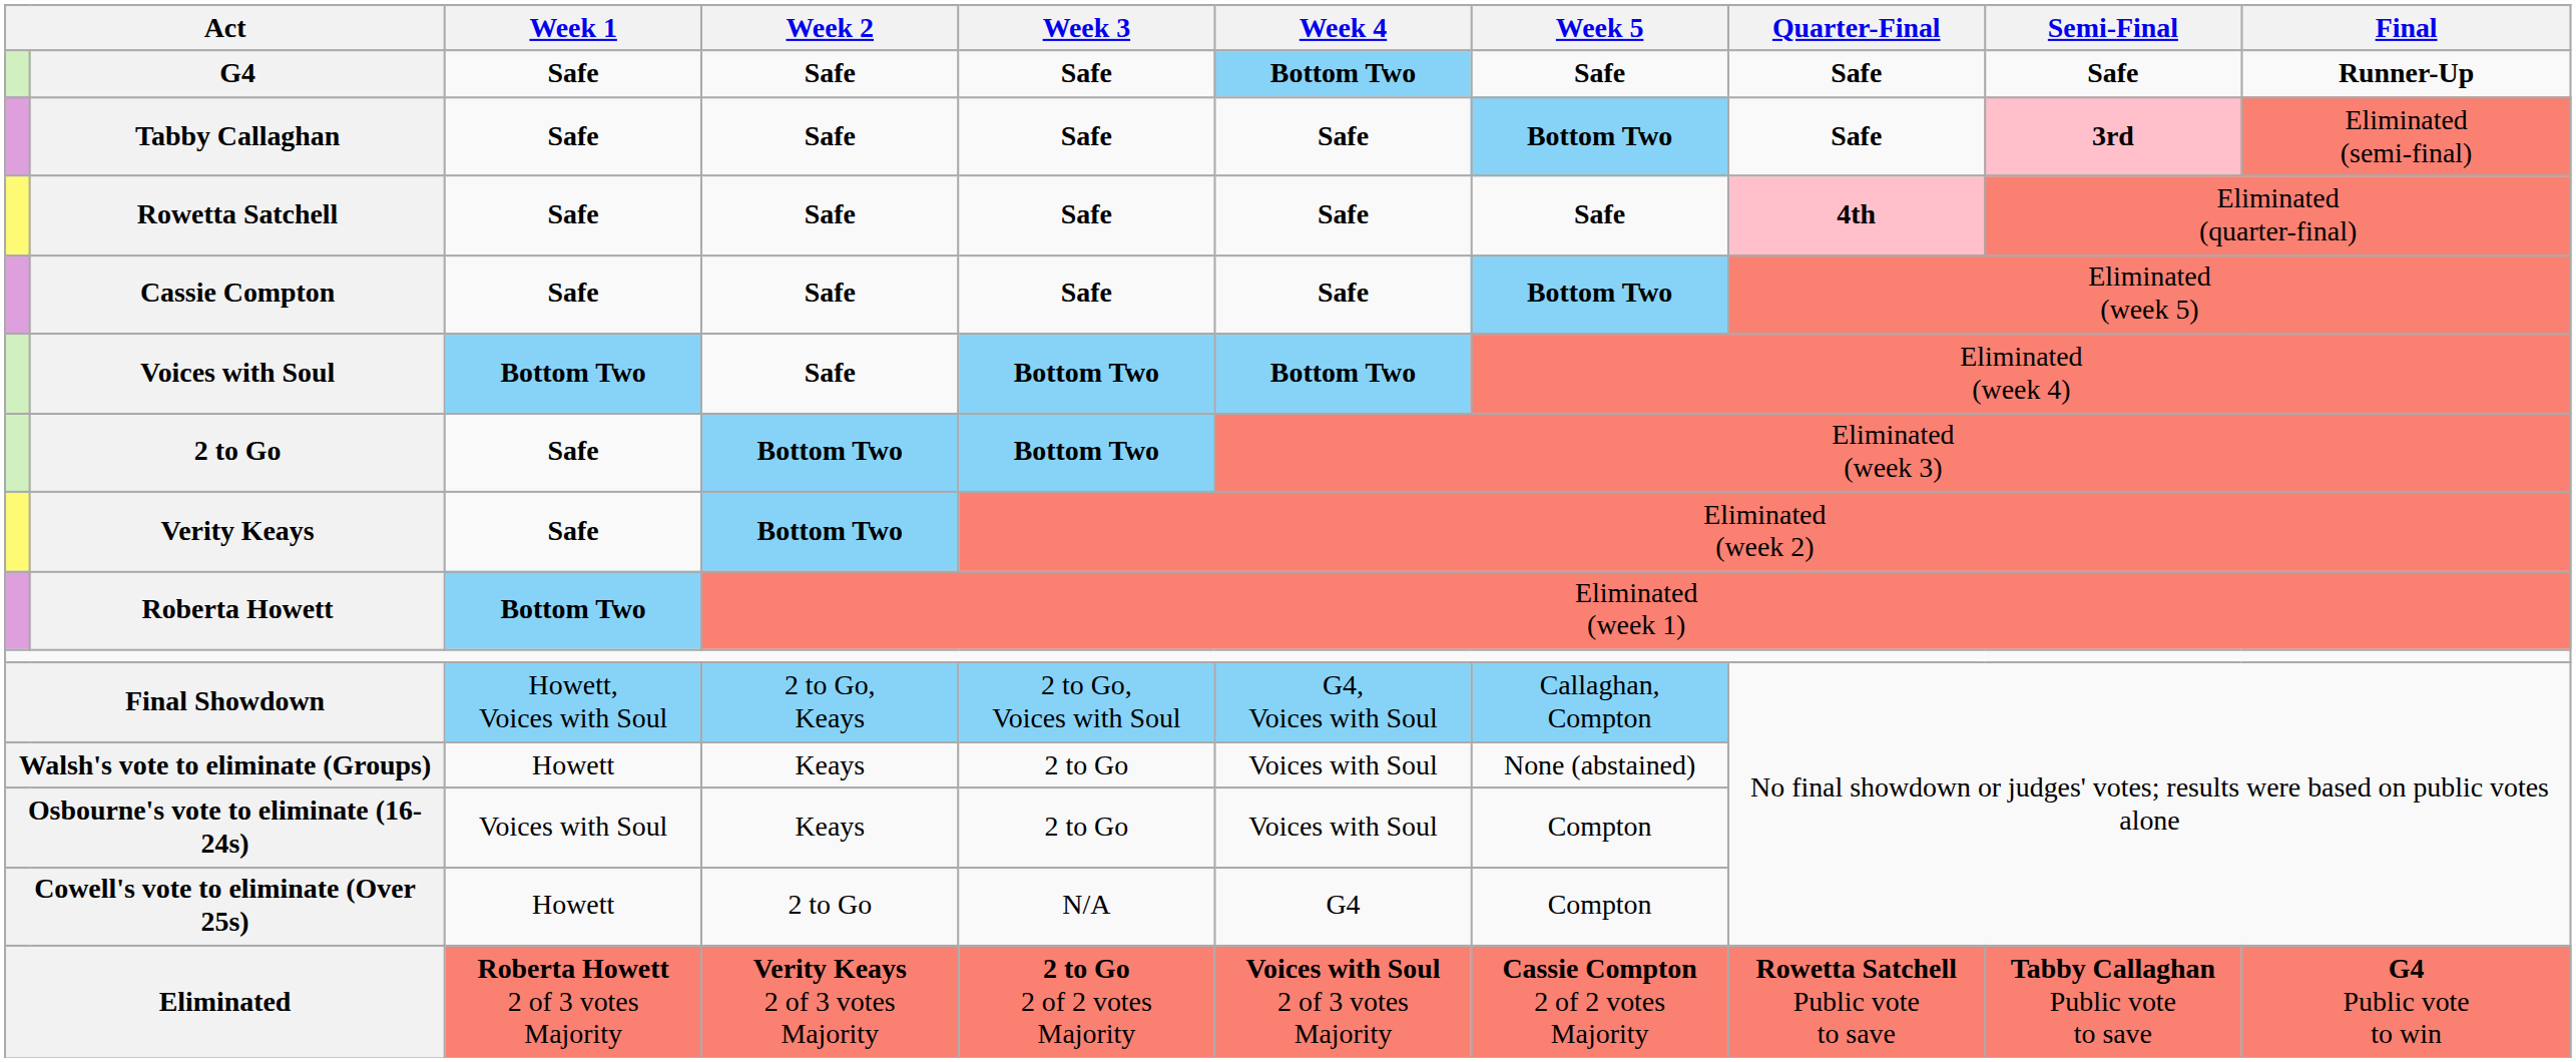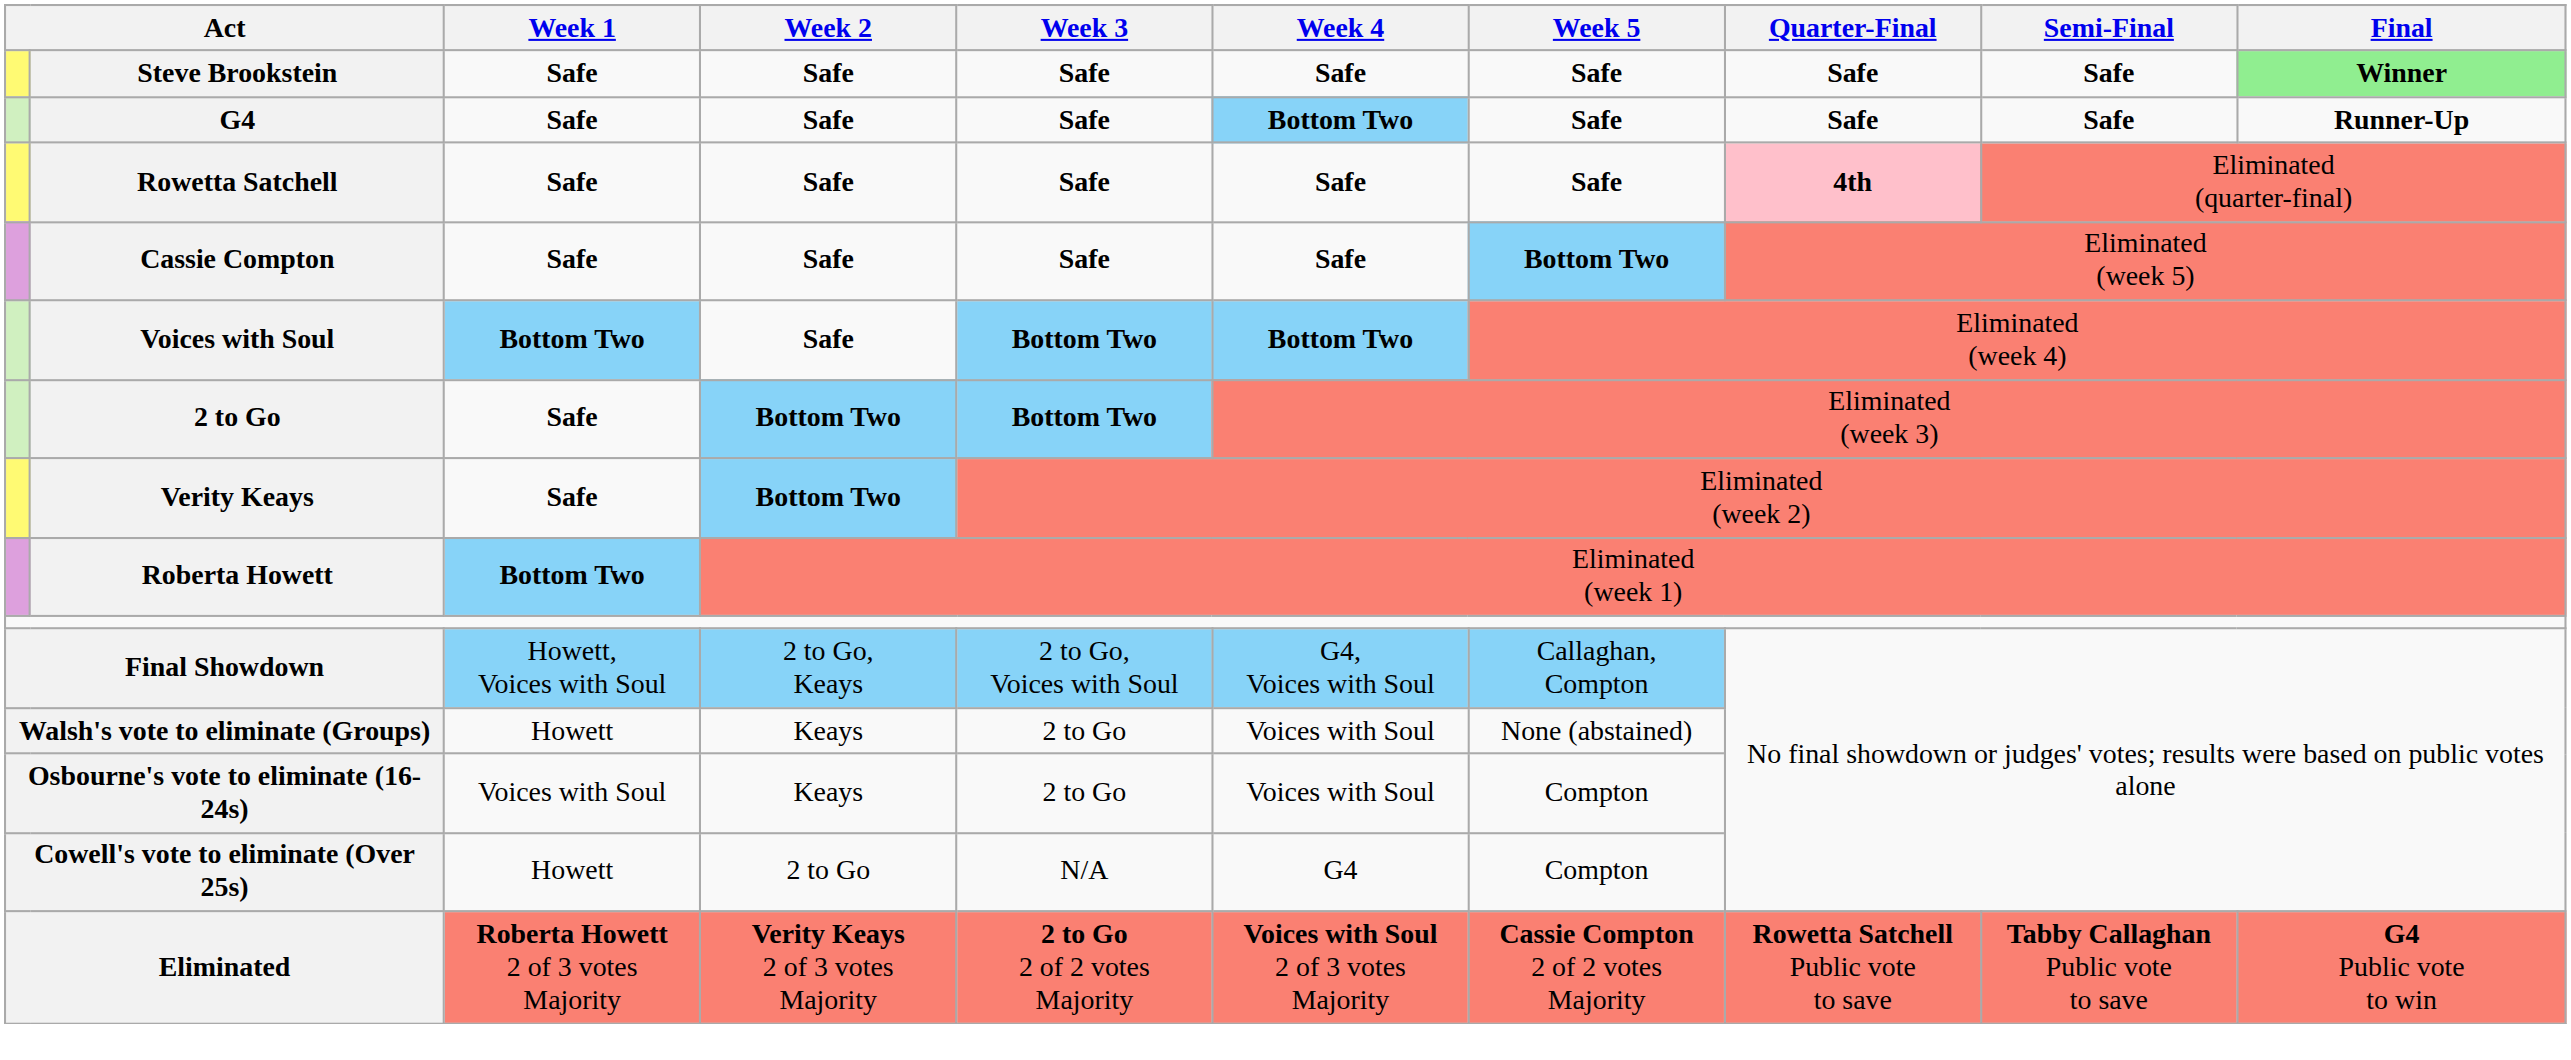+ row: Steve Brookstein | Safe | Safe | Safe | Safe | Safe | Safe | Safe | Winner
- row: Tabby Callaghan | Safe | Safe | Safe | Safe | Bottom Two | Safe | 3rd | Eliminated (semi-final)
